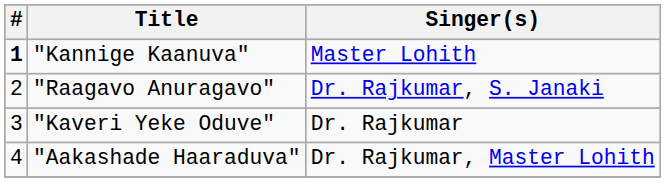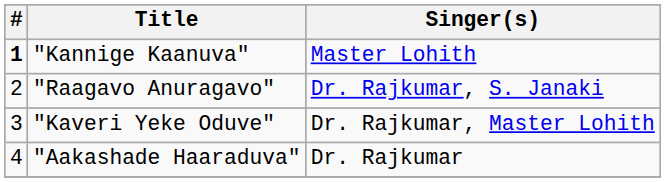"Kaveri Yeke Oduve" | Singer(s): Dr. Rajkumar -> Dr. Rajkumar, Master Lohith
"Aakashade Haaraduva" | Singer(s): Dr. Rajkumar, Master Lohith -> Dr. Rajkumar
